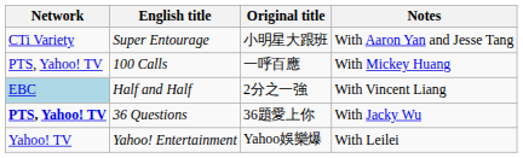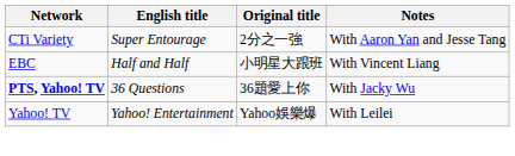Super Entourage | Original title: 小明星大跟班 -> 2分之一強
- row: PTS, Yahoo! TV | 100 Calls | 一呼百應 | With Mickey Huang
Half and Half | Network: lightblue background -> no background
Half and Half | Original title: 2分之一強 -> 小明星大跟班
